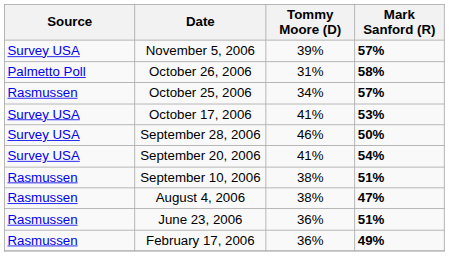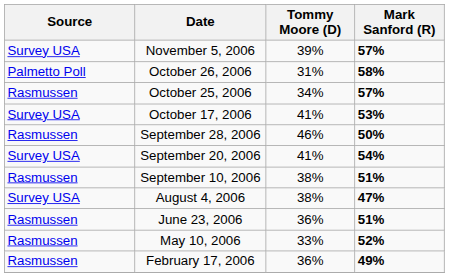September 28, 2006 | Source: Survey USA -> Rasmussen
August 4, 2006 | Source: Rasmussen -> Survey USA
+ row: Rasmussen | May 10, 2006 | 33% | 52%
